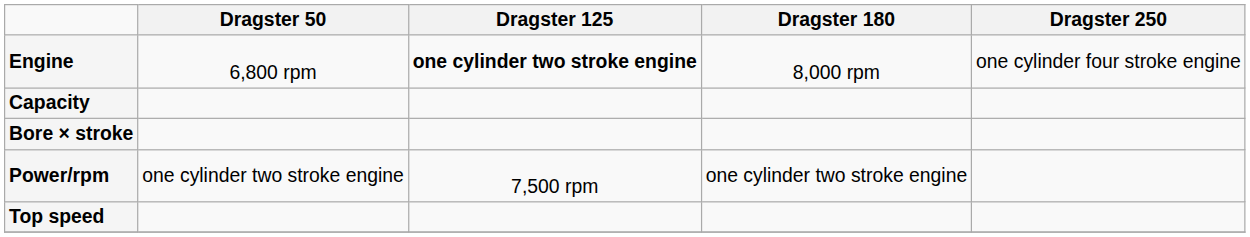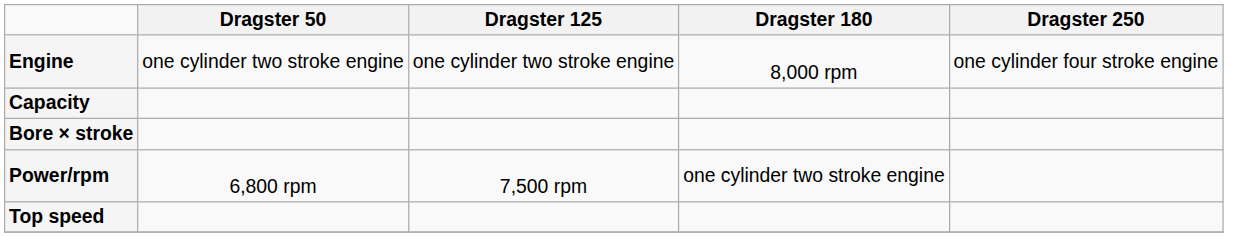Engine | Dragster 50: 6,800 rpm -> one cylinder two stroke engine
Engine | Dragster 125: bold -> normal
Power/rpm | Dragster 50: one cylinder two stroke engine -> 6,800 rpm
